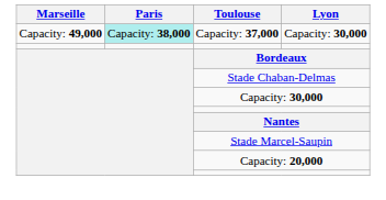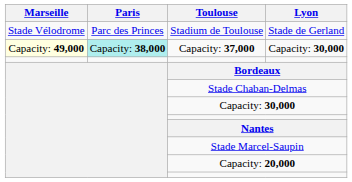+ row: Stade Vélodrome | Parc des Princes | Stadium de Toulouse | Stade de Gerland
Capacity: 37,000 | Marseille: no background -> lightyellow background
